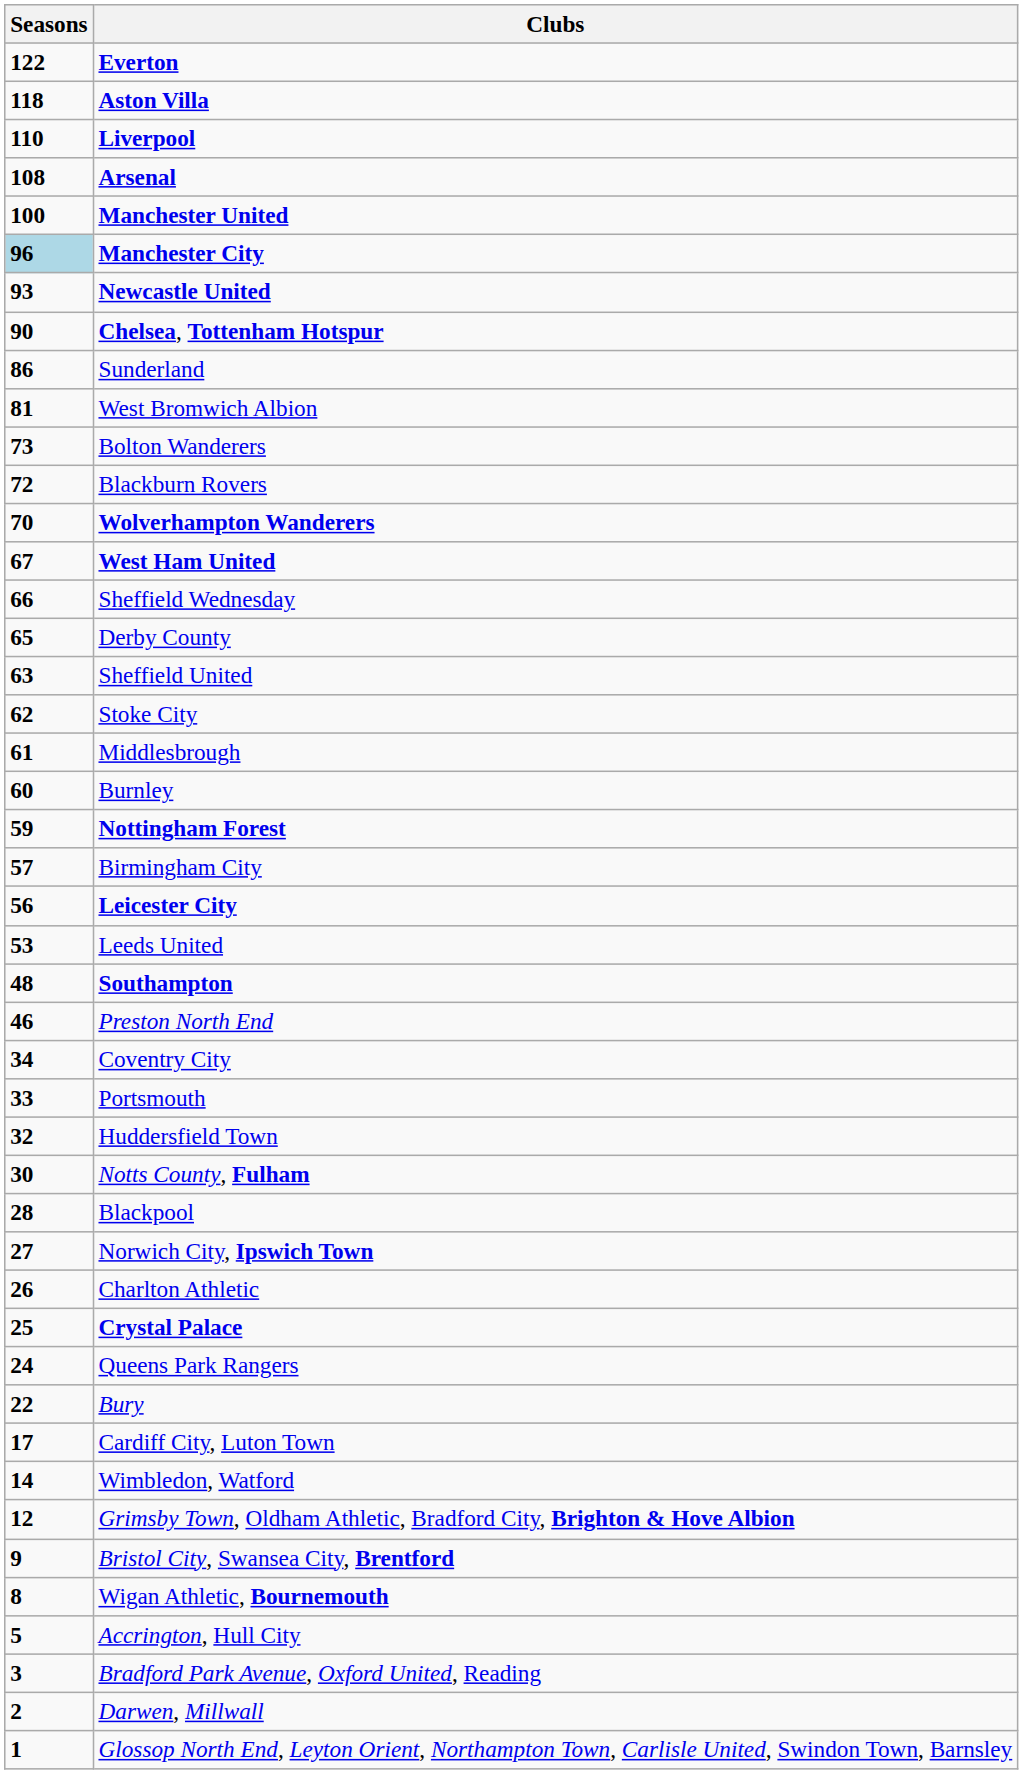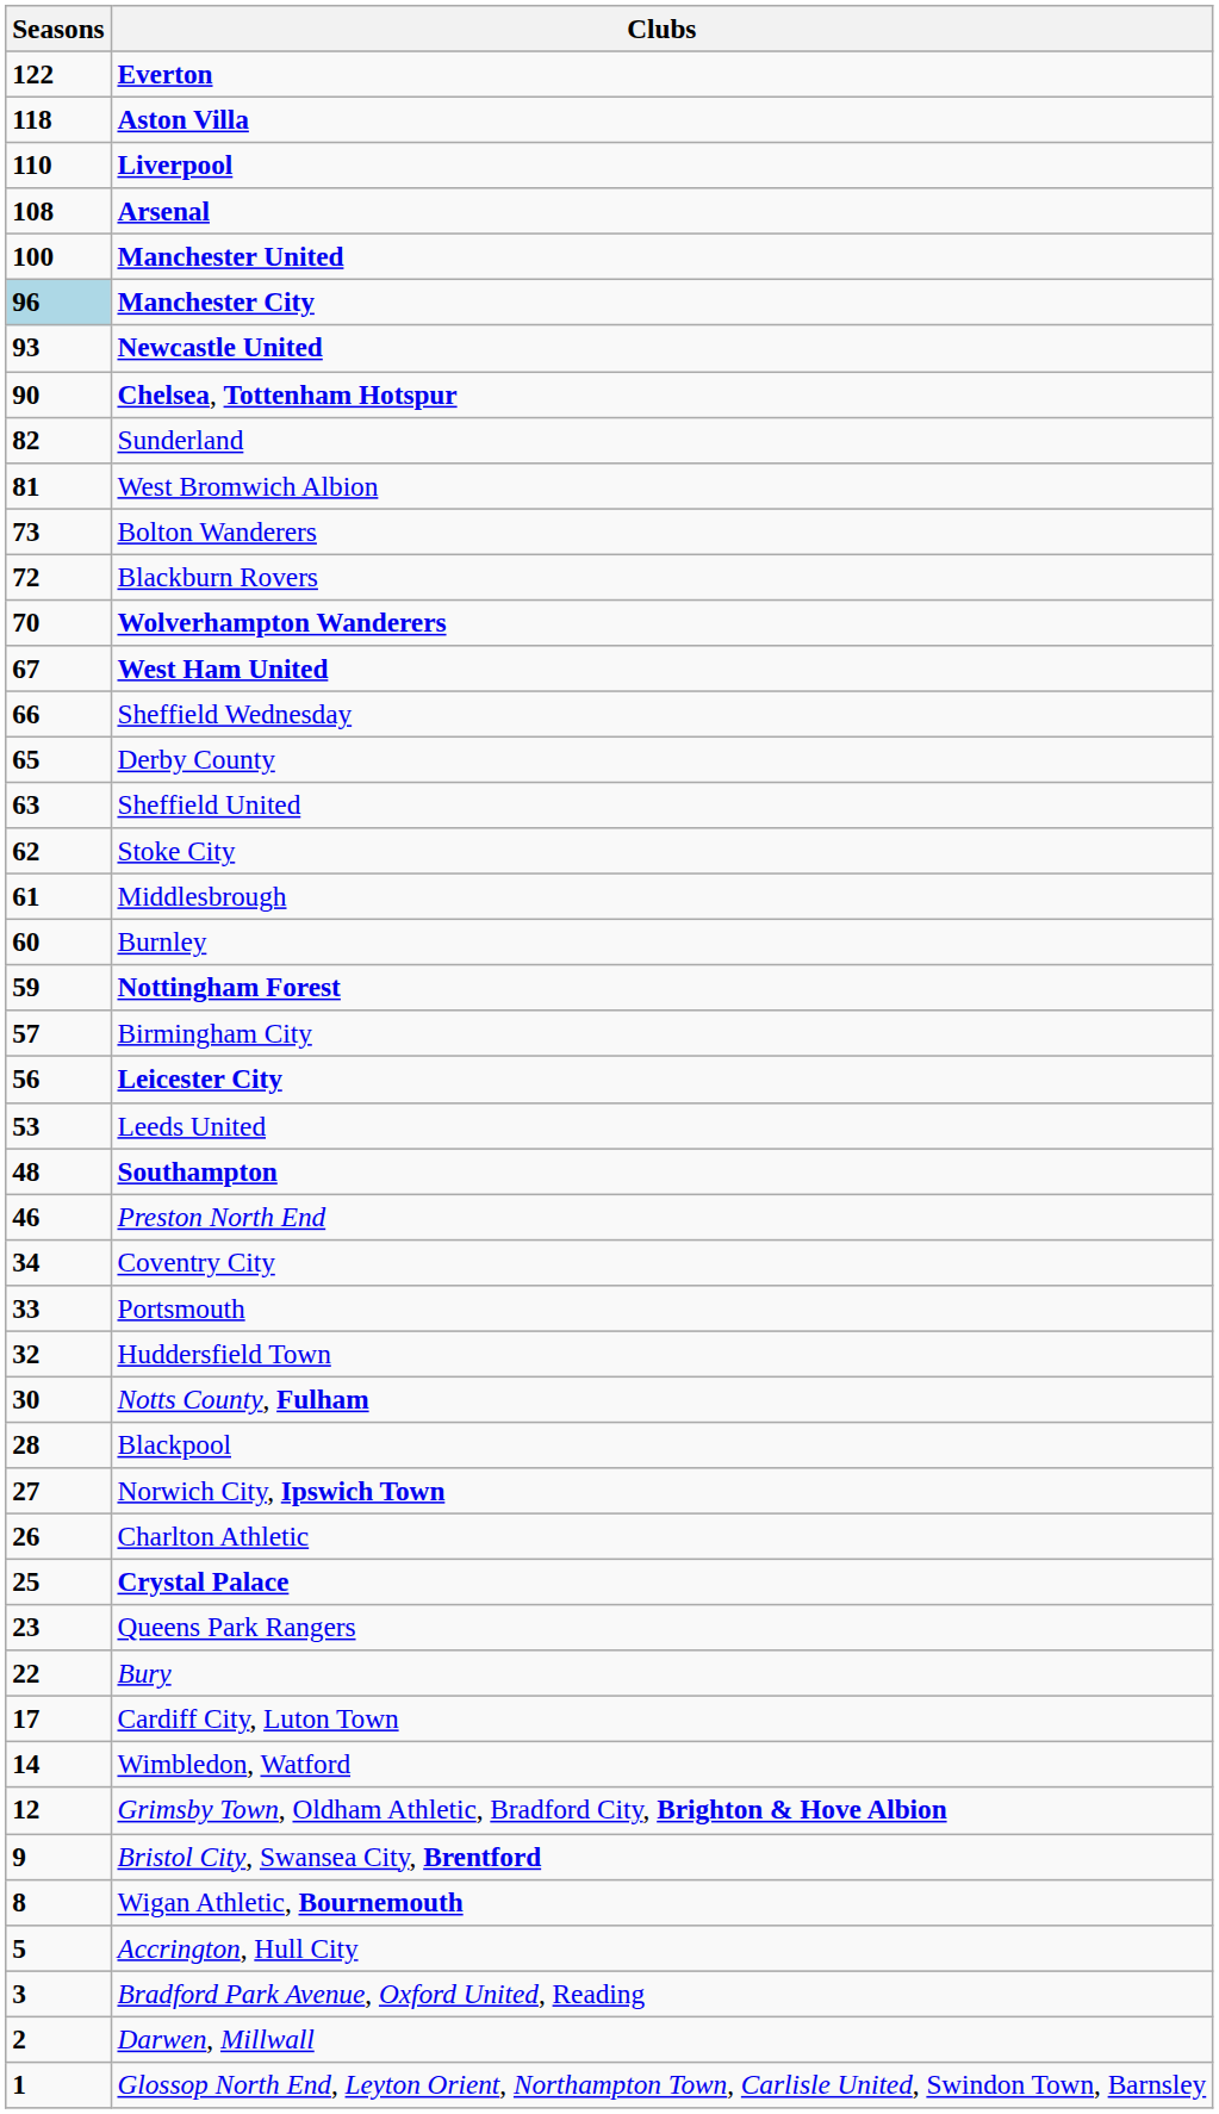Sunderland | Seasons: 86 -> 82
Queens Park Rangers | Seasons: 24 -> 23
